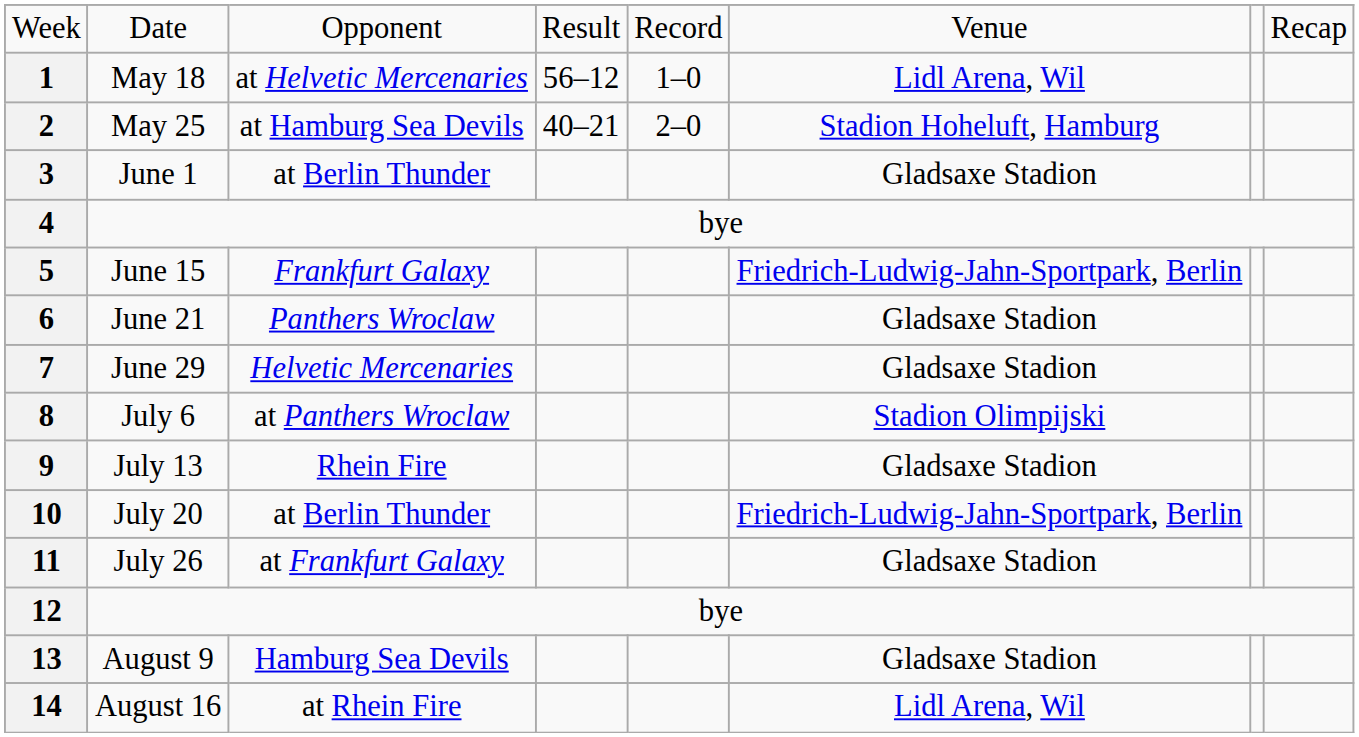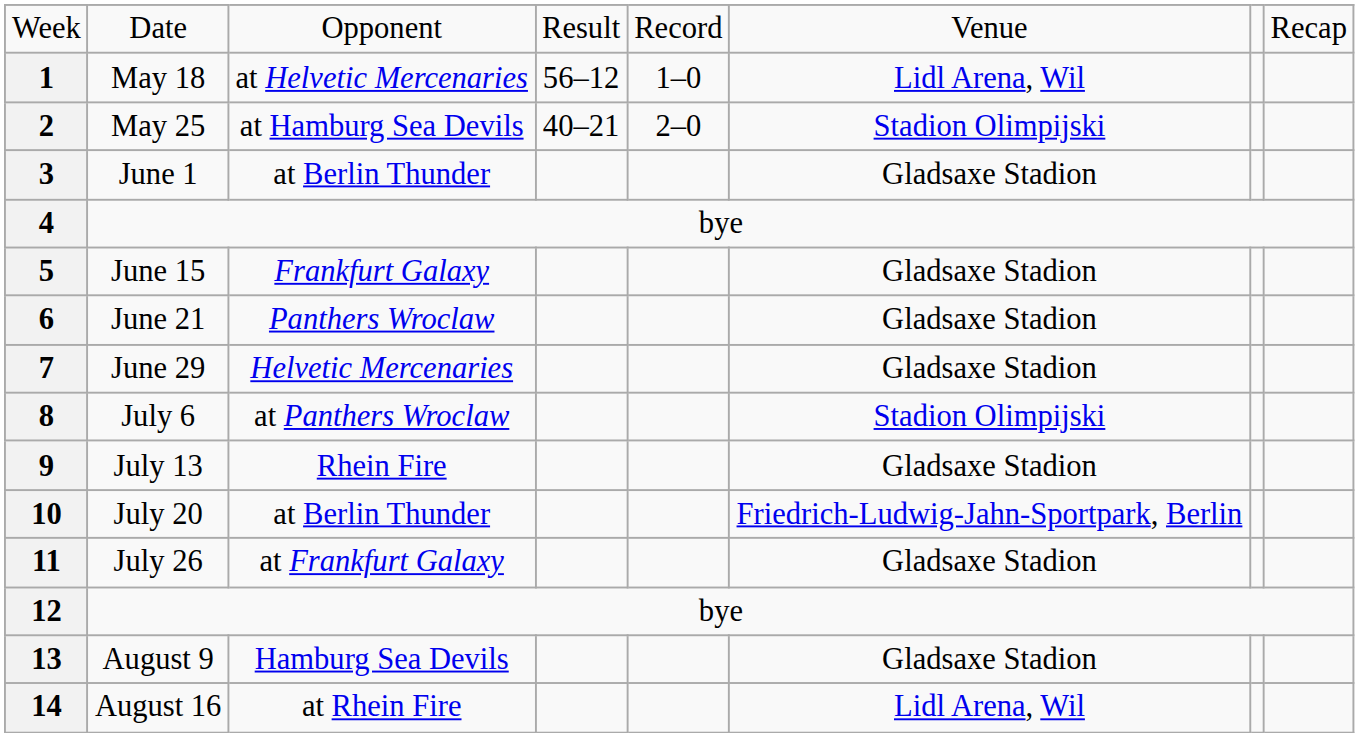2 | column 6: Stadion Hoheluft, Hamburg -> Stadion Olimpijski
5 | column 6: Friedrich-Ludwig-Jahn-Sportpark, Berlin -> Gladsaxe Stadion
